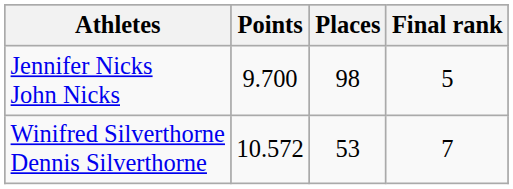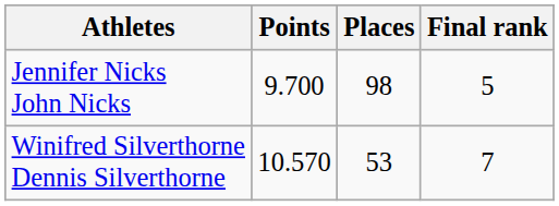Winifred Silverthorne Dennis Silverthorne | Points: 10.572 -> 10.570
